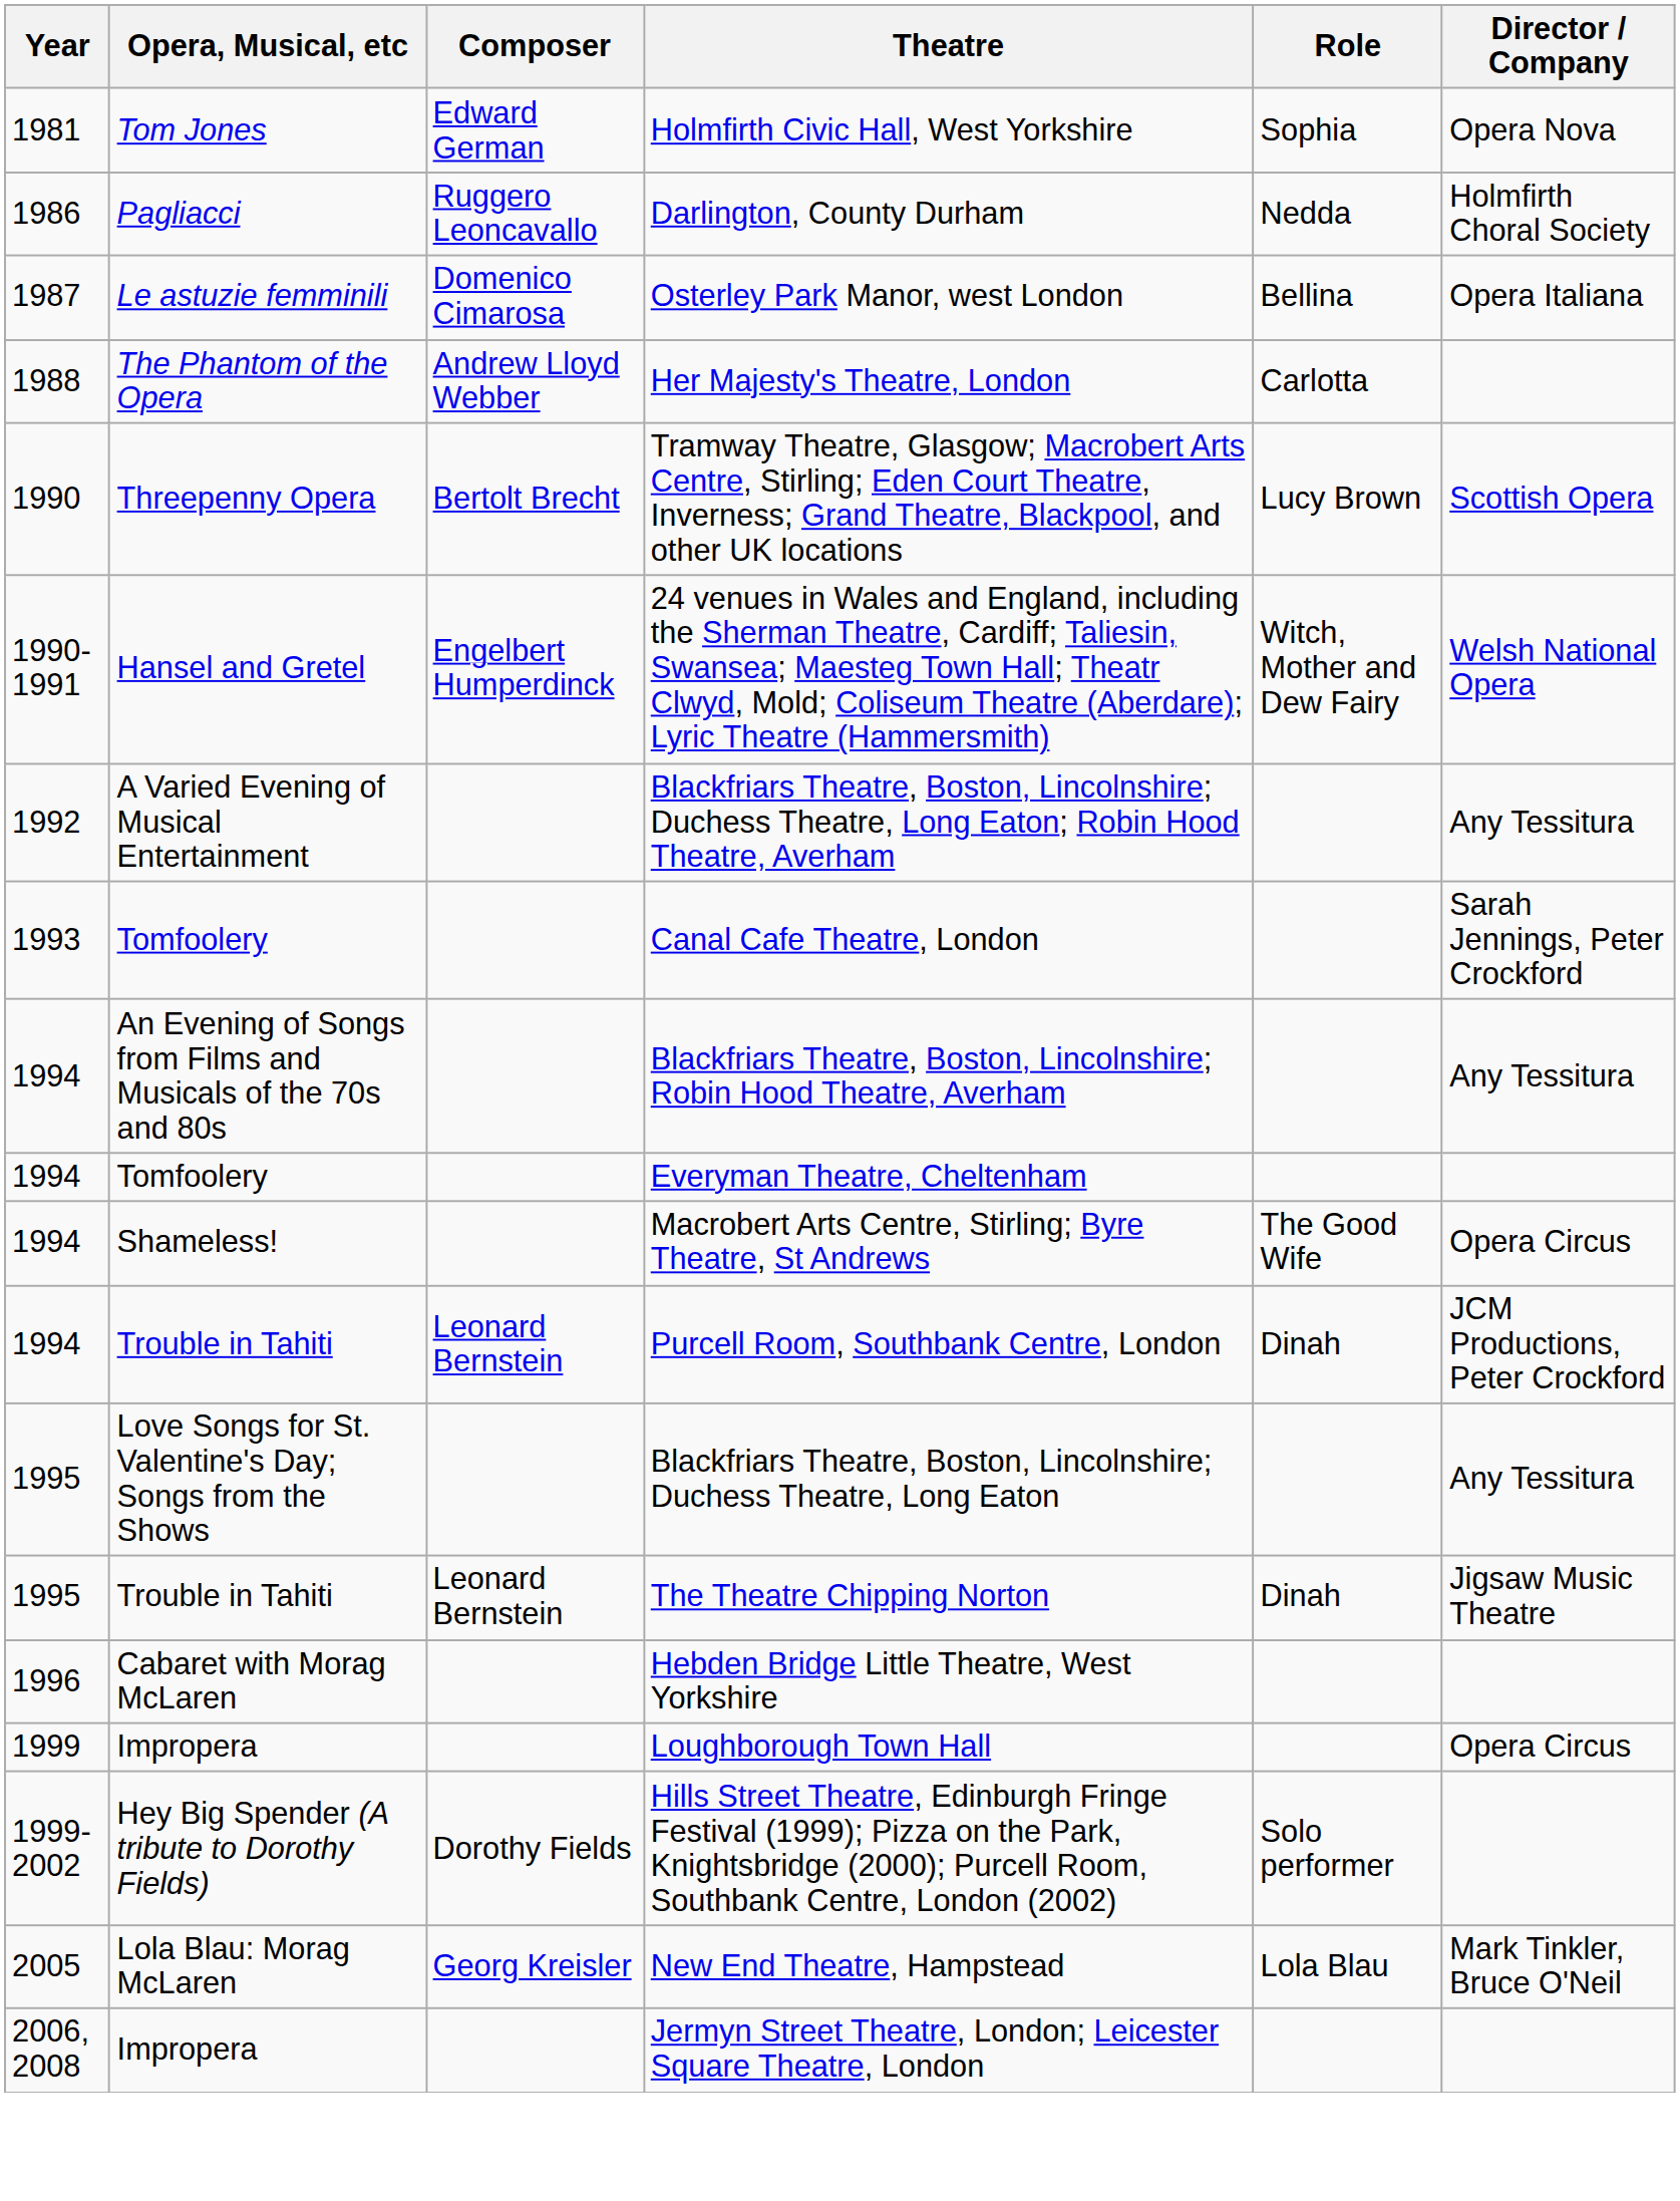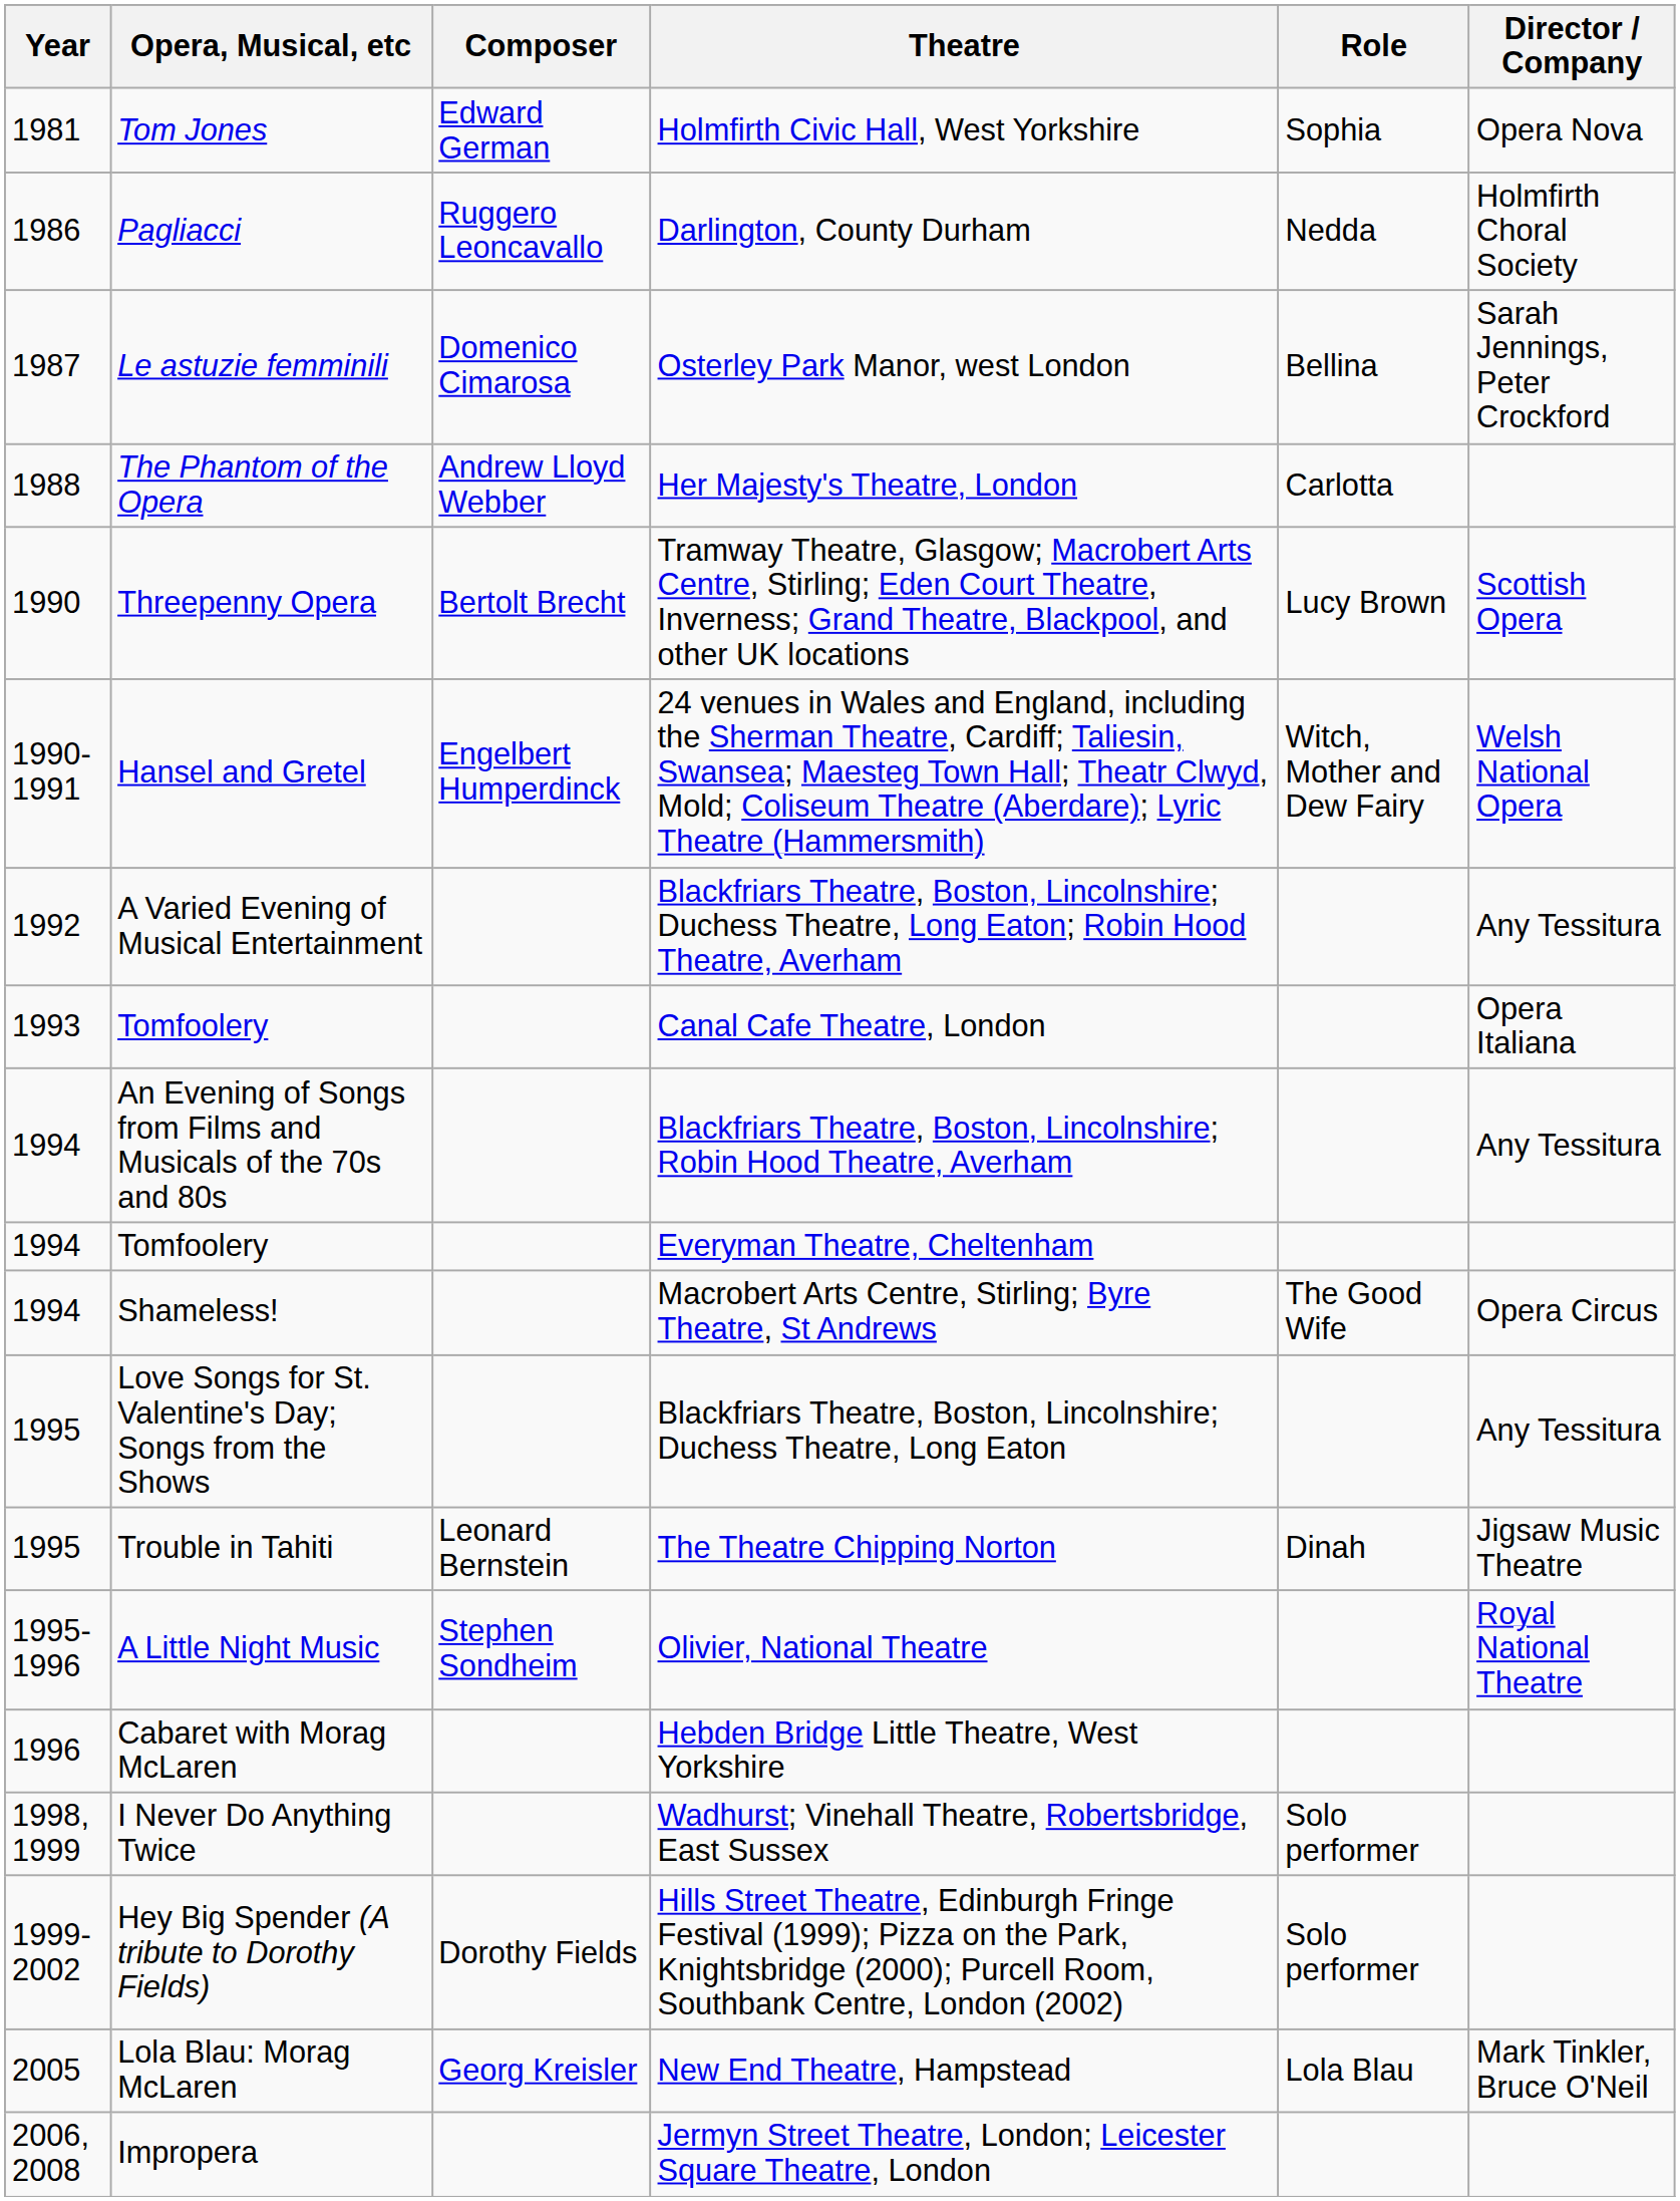Osterley Park Manor, west London | Director / Company: Opera Italiana -> Sarah Jennings, Peter Crockford
Canal Cafe Theatre, London | Director / Company: Sarah Jennings, Peter Crockford -> Opera Italiana
- row: 1994 | Trouble in Tahiti | Leonard Bernstein | Purcell Room, Southbank Centre, London | Dinah | JCM Productions, Peter Crockford
+ row: 1995-1996 | A Little Night Music | Stephen Sondheim | Olivier, National Theatre | Royal National Theatre
+ row: 1998, 1999 | I Never Do Anything Twice | Wadhurst; Vinehall Theatre, Robertsbridge, East Sussex | Solo performer
- row: 1999 | Impropera | Loughborough Town Hall | Opera Circus
